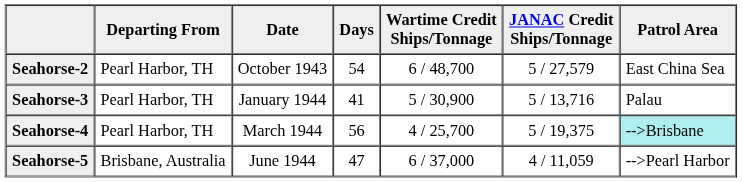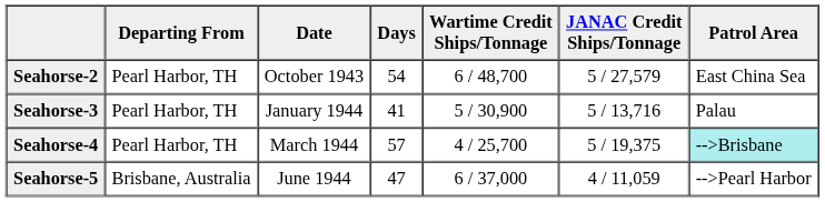Seahorse-4 | Days: 56 -> 57
